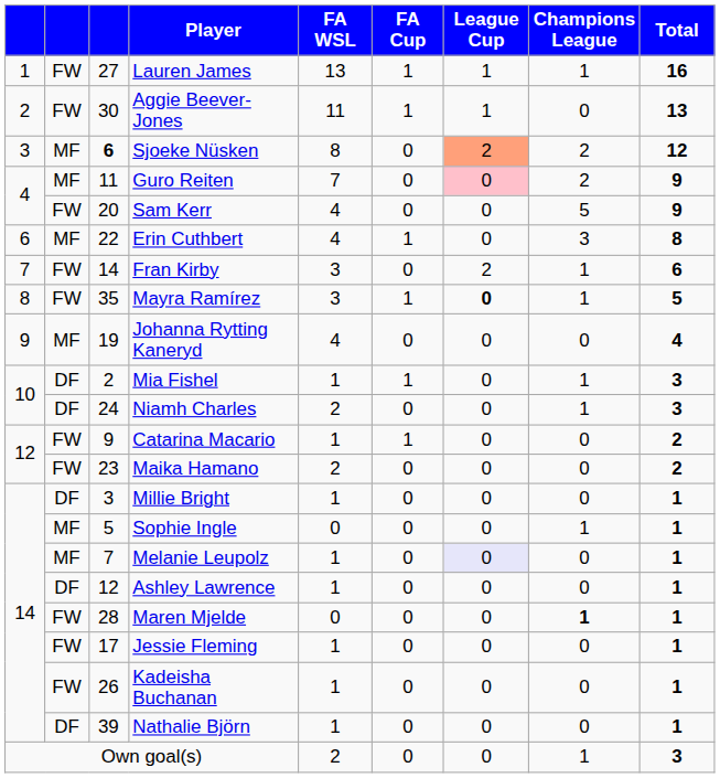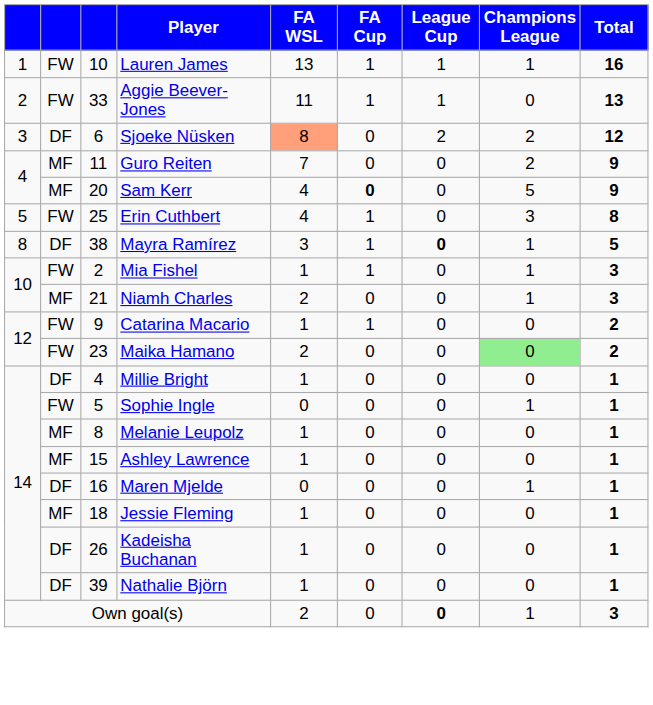Lauren James | column 3: 27 -> 10
Aggie Beever-Jones | column 3: 30 -> 33
Sjoeke Nüsken | column 2: MF -> DF
Sjoeke Nüsken | column 3: bold -> normal
Sjoeke Nüsken | FA WSL: no background -> lightsalmon background
Sjoeke Nüsken | League Cup: lightsalmon background -> no background
Guro Reiten | League Cup: pink background -> no background
Sam Kerr | column 2: FW -> MF
Sam Kerr | FA Cup: normal -> bold
Erin Cuthbert | column 1: 6 -> 5
Erin Cuthbert | column 2: MF -> FW
Erin Cuthbert | column 3: 22 -> 25
- row: 7 | FW | 14 | Fran Kirby | 3 | 0 | 2 | 1 | 6
Mayra Ramírez | column 2: FW -> DF
Mayra Ramírez | column 3: 35 -> 38
- row: 9 | MF | 19 | Johanna Rytting Kaneryd | 4 | 0 | 0 | 0 | 4
Mia Fishel | column 2: DF -> FW
Niamh Charles | column 2: DF -> MF
Niamh Charles | column 3: 24 -> 21
Maika Hamano | Champions League: no background -> lightgreen background
Millie Bright | column 3: 3 -> 4
Sophie Ingle | column 2: MF -> FW
Melanie Leupolz | column 3: 7 -> 8
Melanie Leupolz | League Cup: lavender background -> no background
Ashley Lawrence | column 2: DF -> MF
Ashley Lawrence | column 3: 12 -> 15
Maren Mjelde | column 2: FW -> DF
Maren Mjelde | column 3: 28 -> 16
Maren Mjelde | Champions League: bold -> normal
Jessie Fleming | column 2: FW -> MF
Jessie Fleming | column 3: 17 -> 18
Kadeisha Buchanan | column 2: FW -> DF
Own goal(s) | League Cup: normal -> bold
